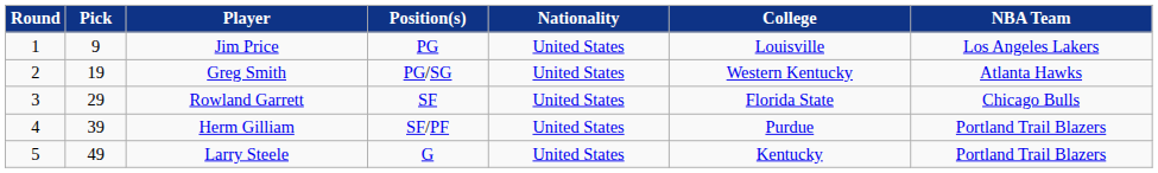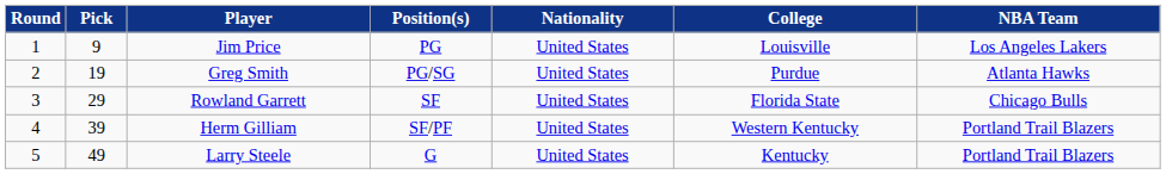Greg Smith | College: Western Kentucky -> Purdue
Herm Gilliam | College: Purdue -> Western Kentucky
